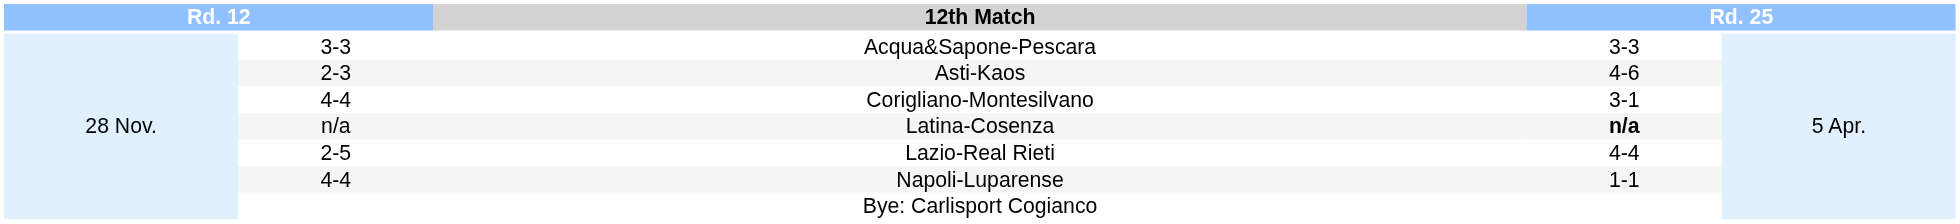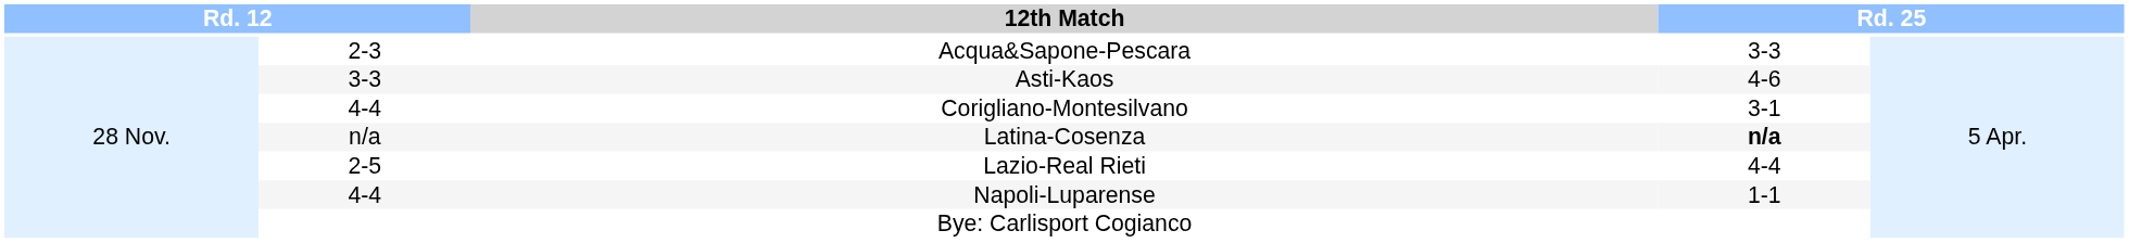Acqua&Sapone-Pescara | column 2: 3-3 -> 2-3
Asti-Kaos | column 2: 2-3 -> 3-3
